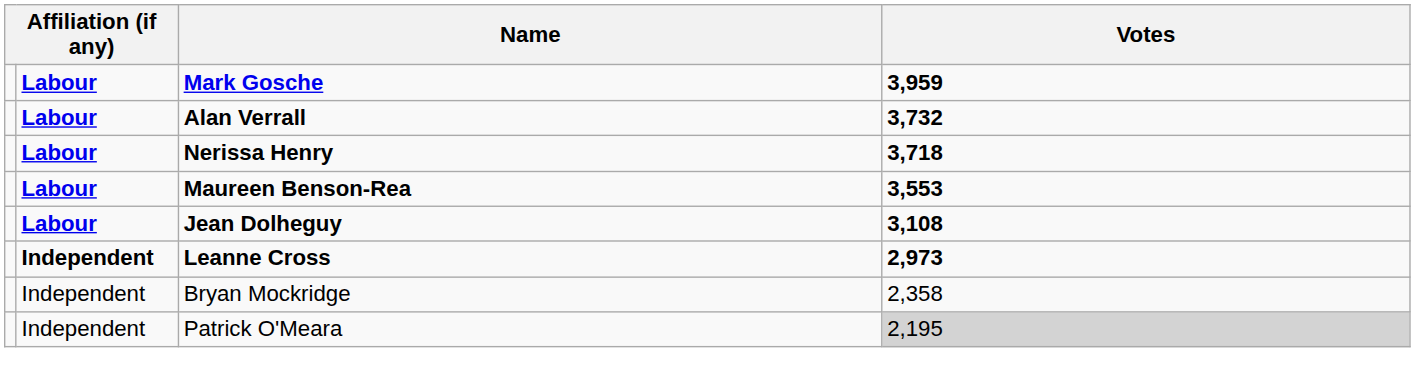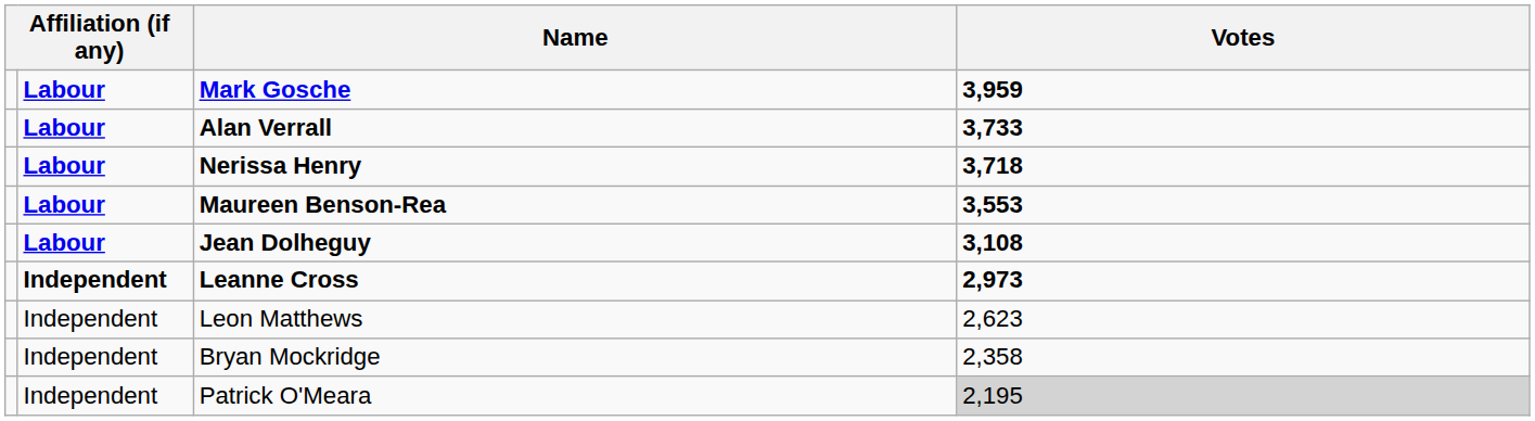Alan Verrall | Votes: 3,732 -> 3,733
+ row: Independent | Leon Matthews | 2,623
